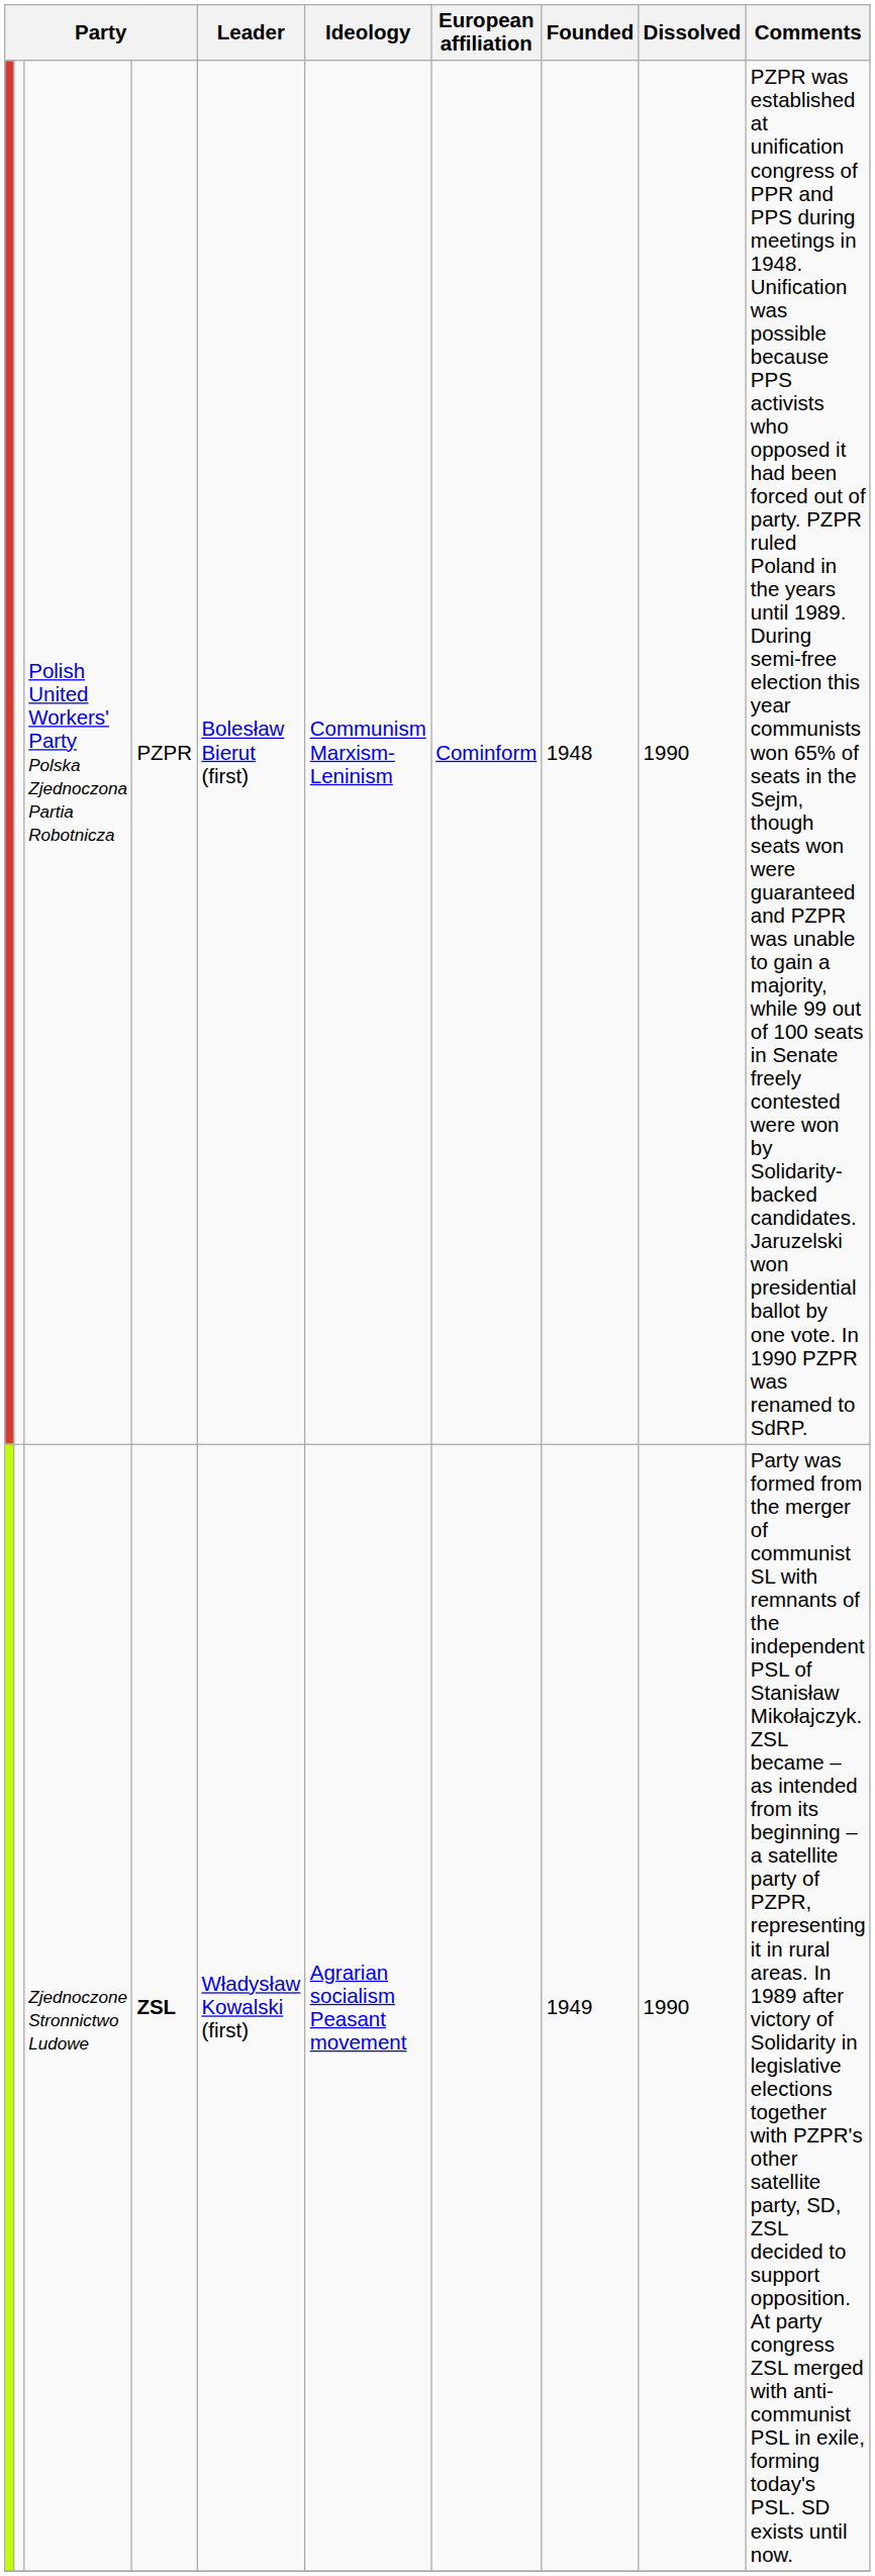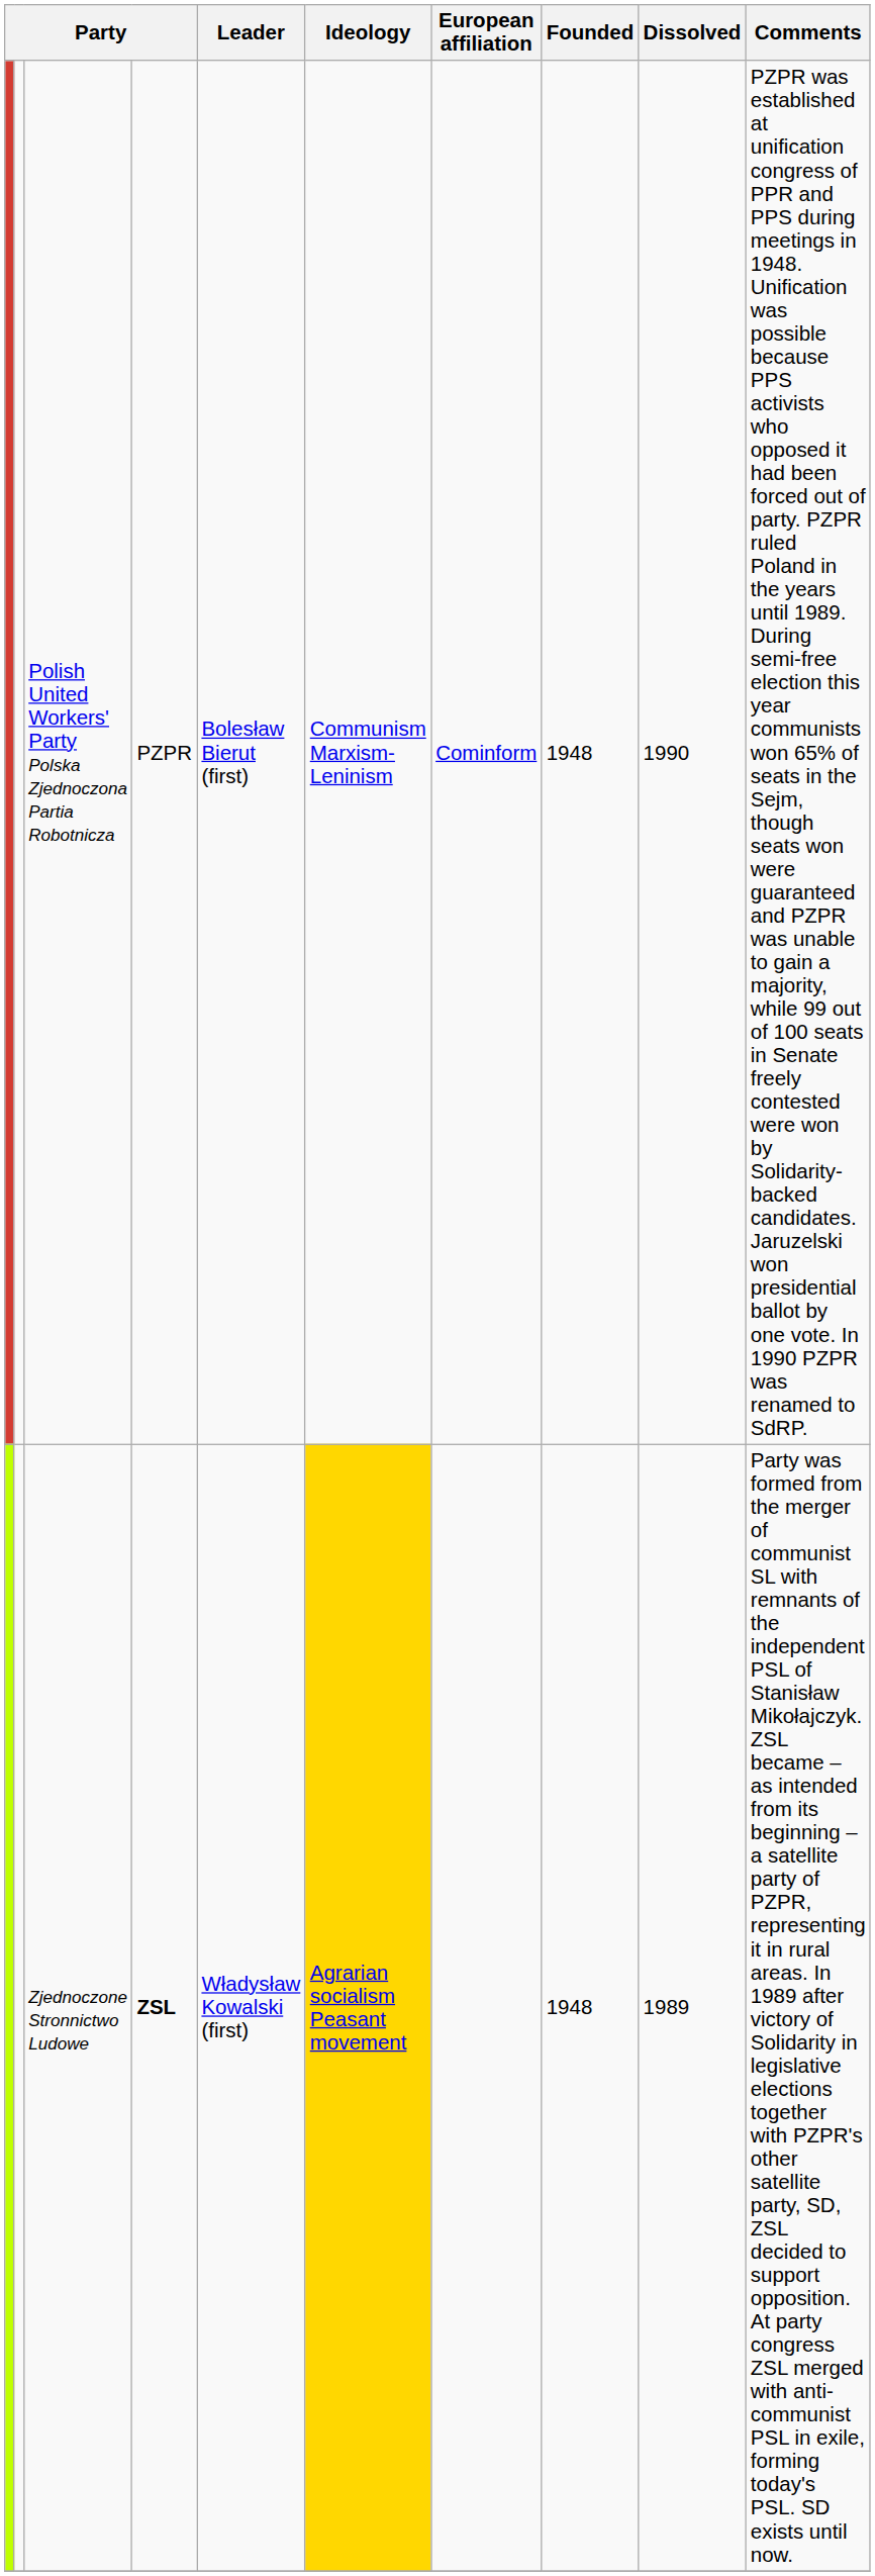Zjednoczone Stronnictwo Ludowe | Ideology: no background -> gold background
Zjednoczone Stronnictwo Ludowe | Founded: 1949 -> 1948
Zjednoczone Stronnictwo Ludowe | Dissolved: 1990 -> 1989
